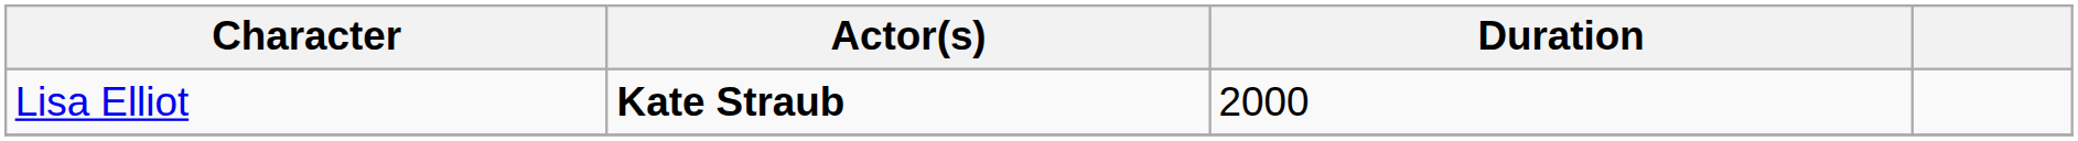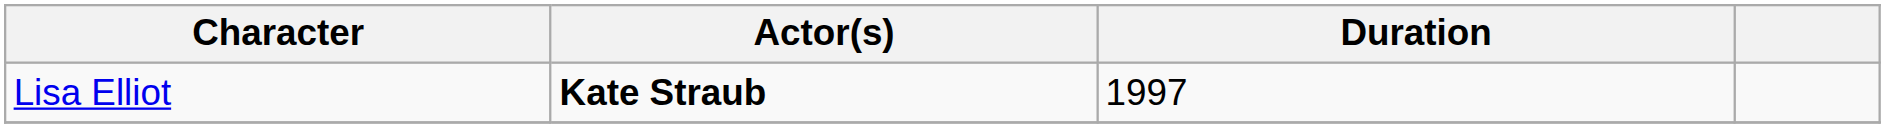Lisa Elliot | Duration: 2000 -> 1997
